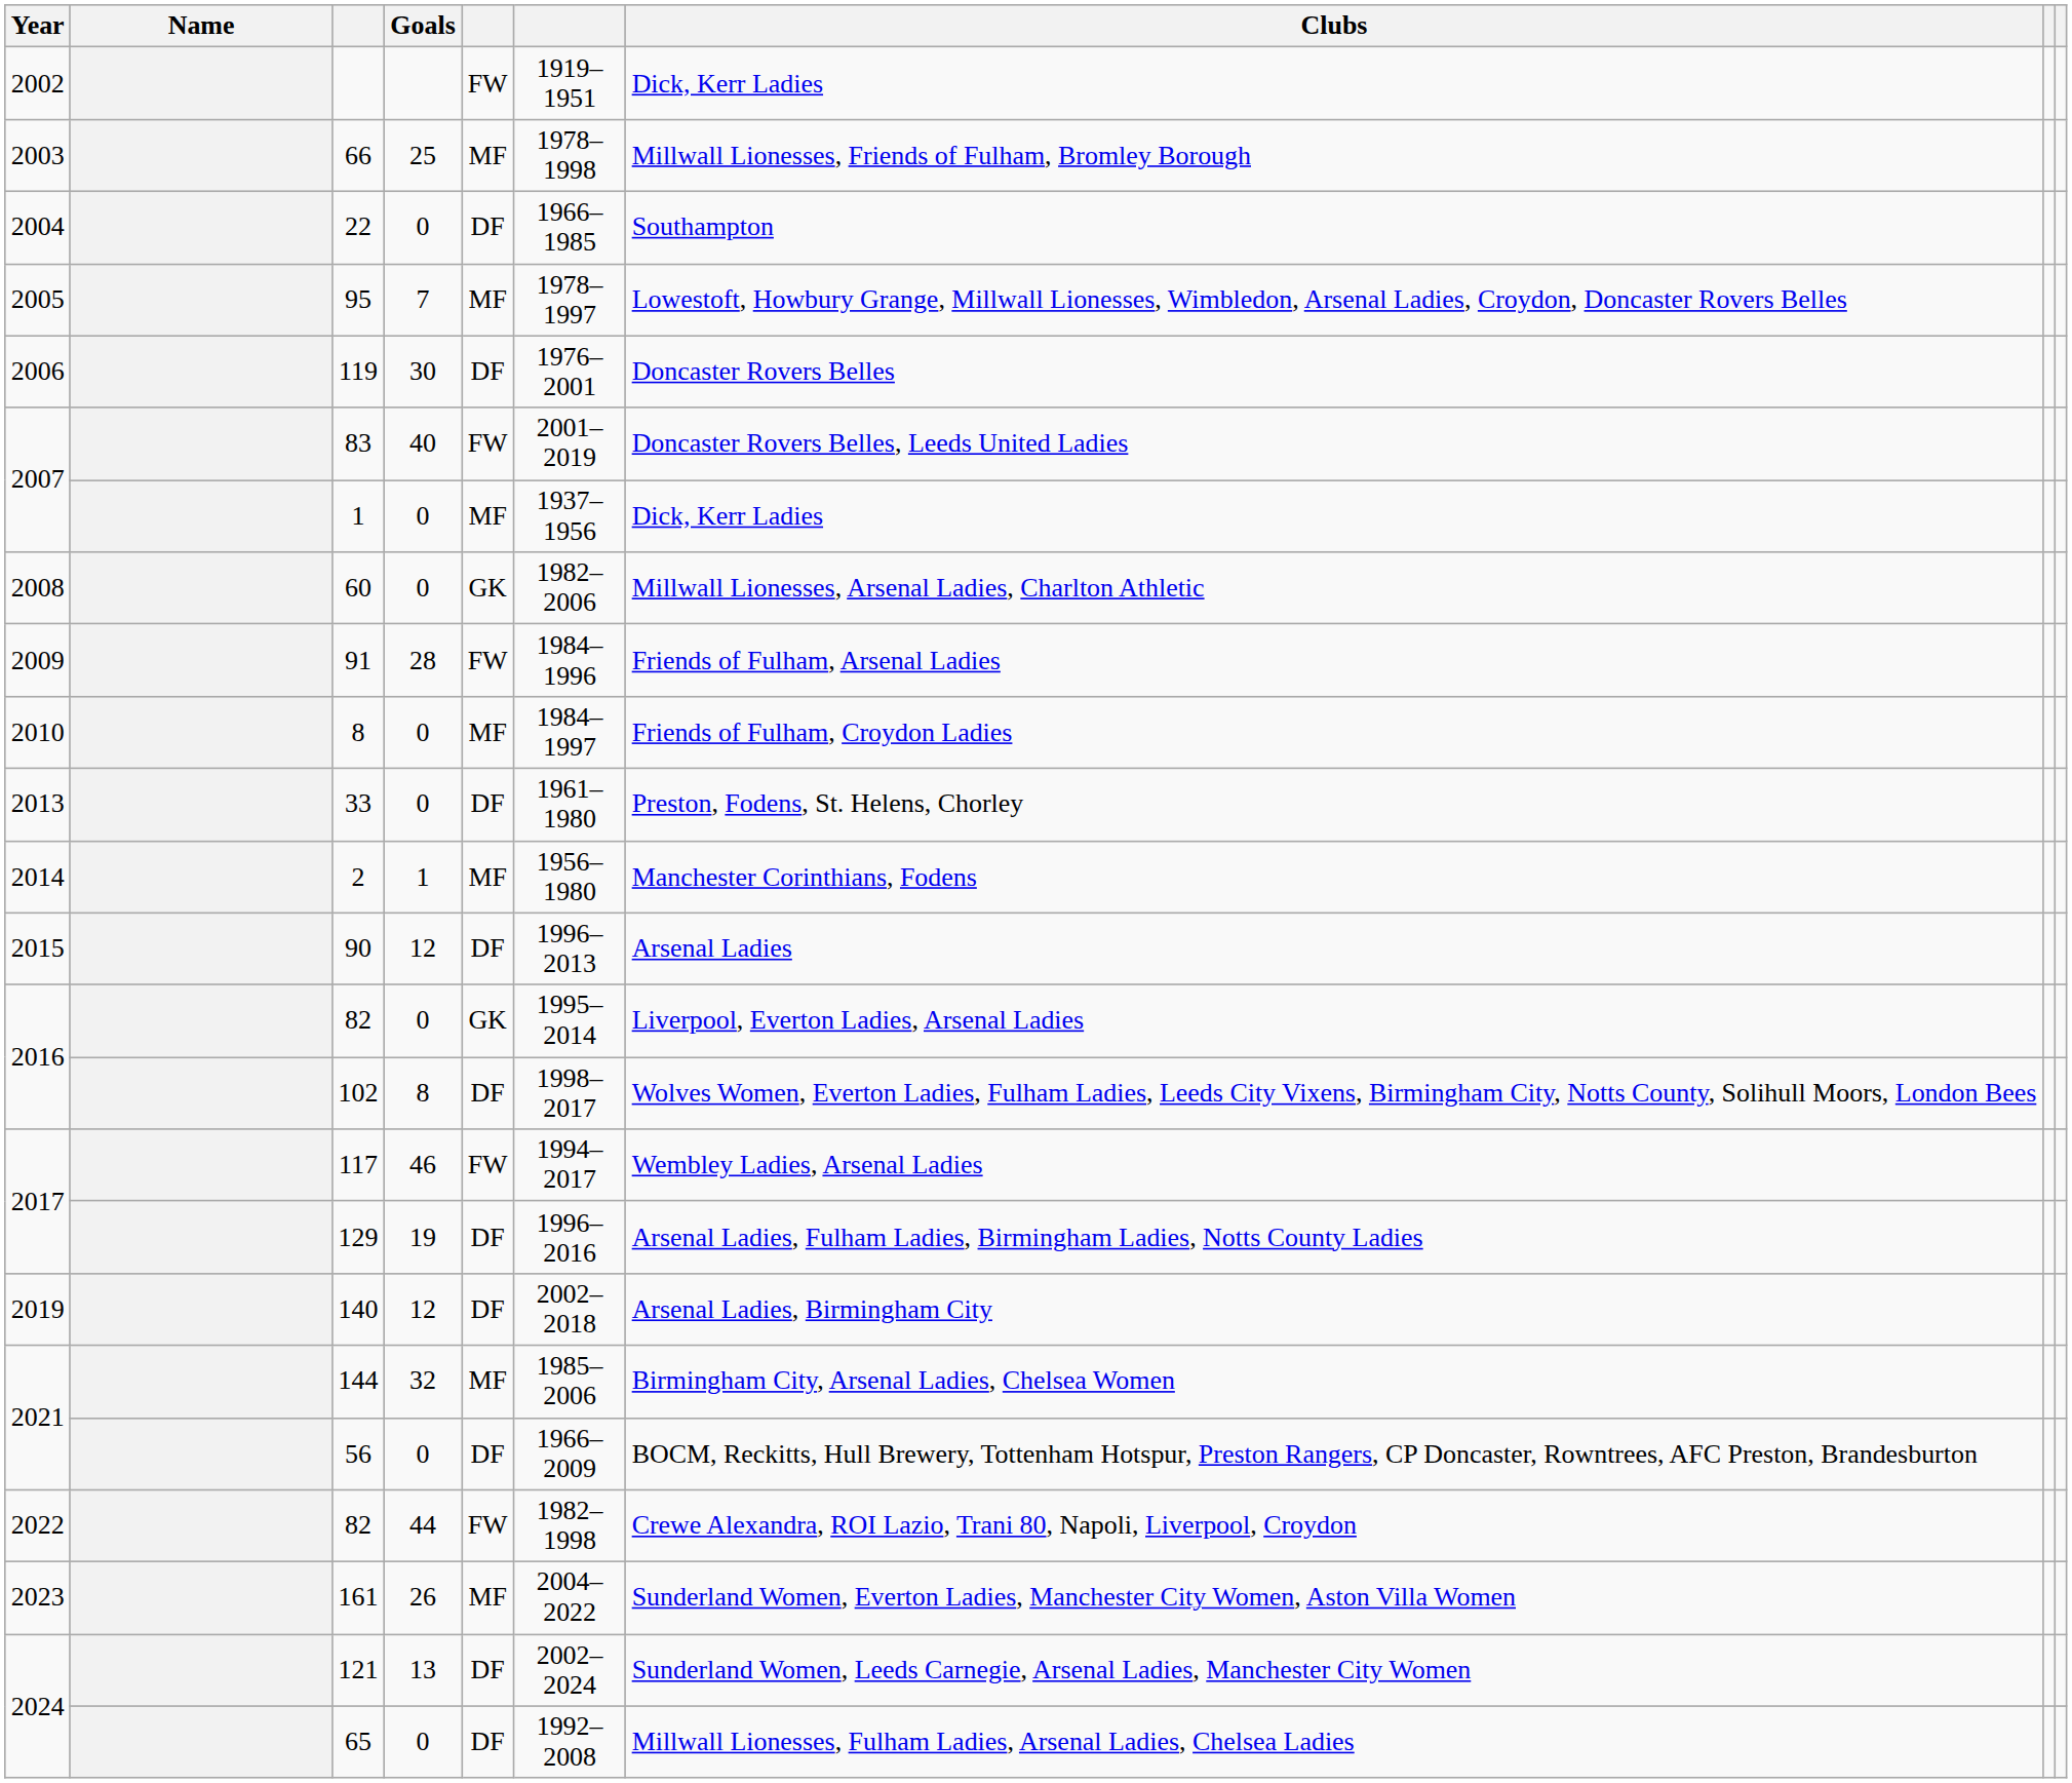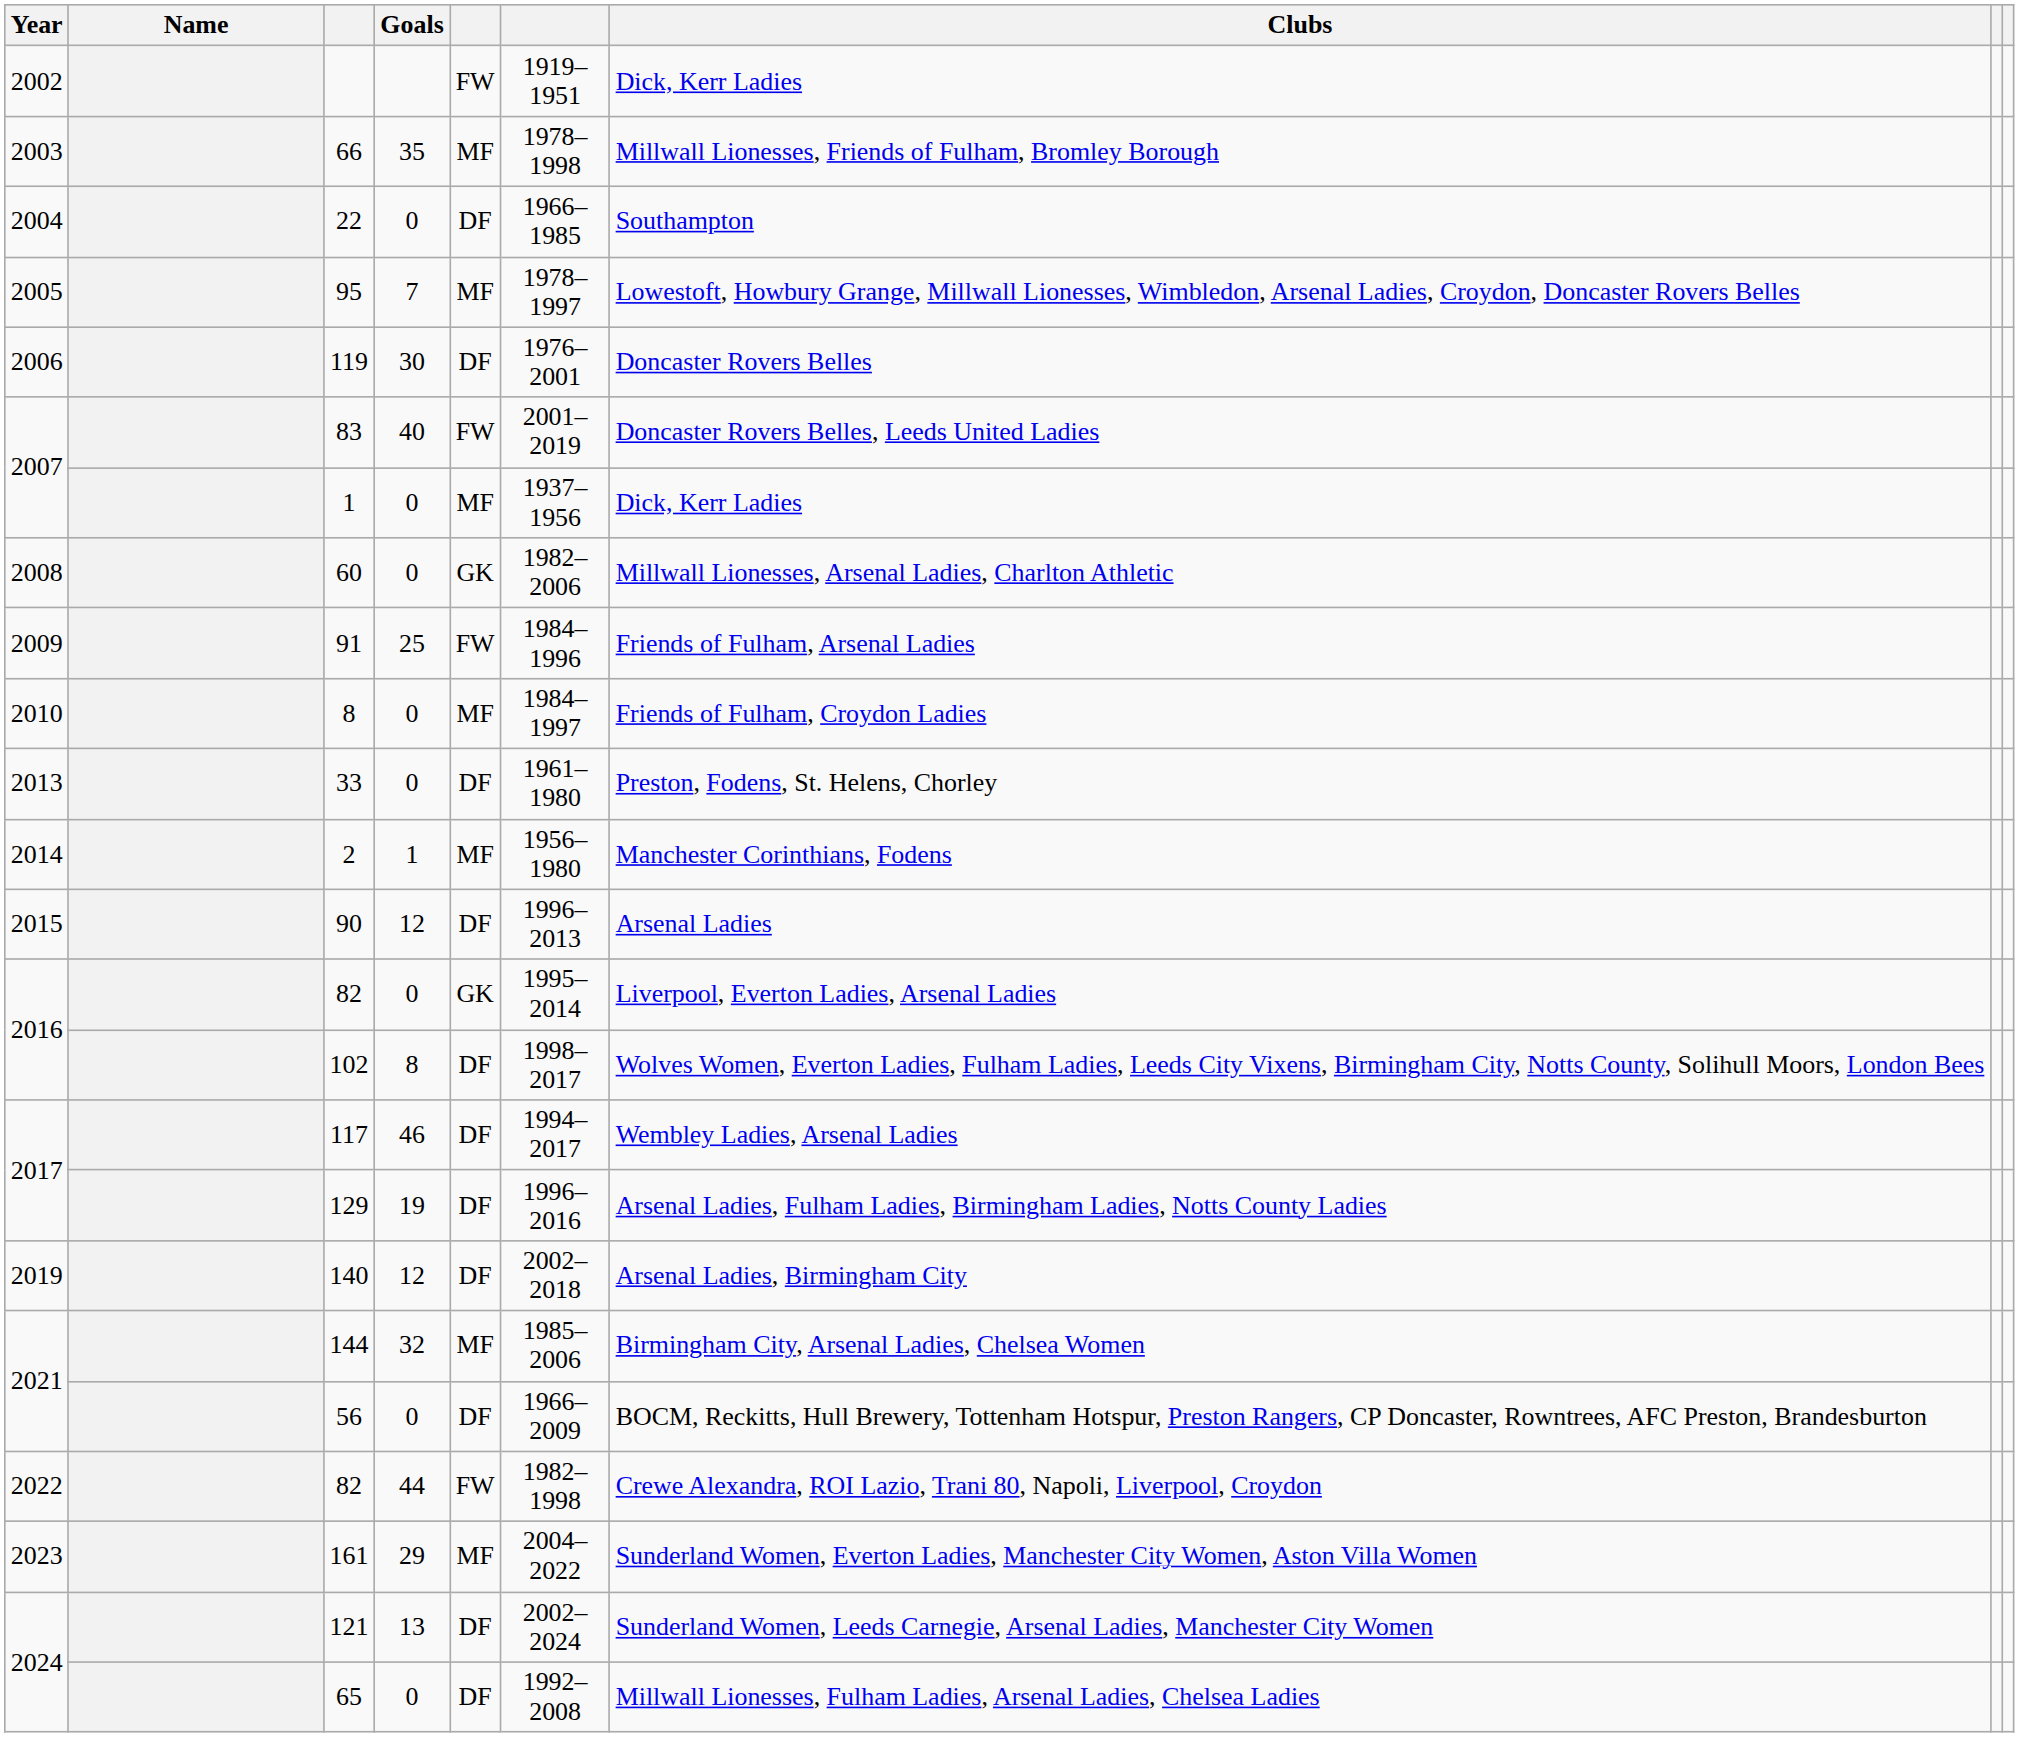66 | Goals: 25 -> 35
91 | Goals: 28 -> 25
117 | column 5: FW -> DF
161 | Goals: 26 -> 29
